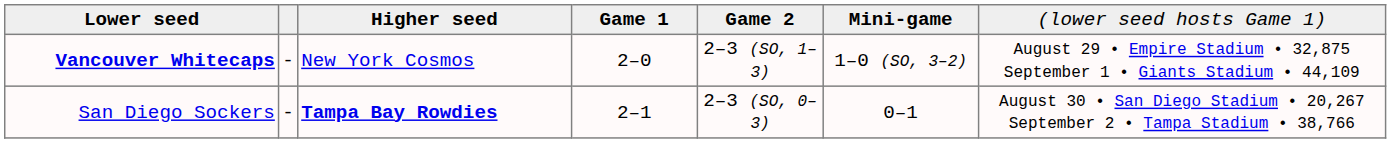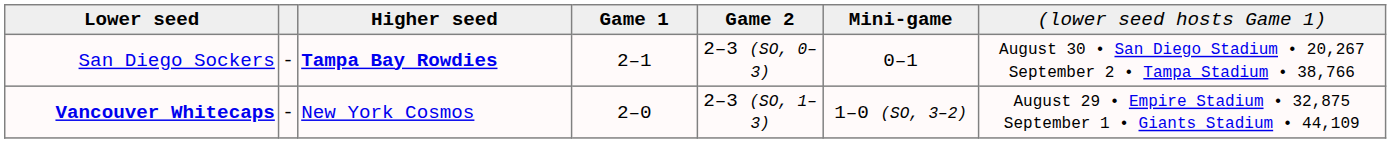rows swapped: Vancouver Whitecaps <-> San Diego Sockers
